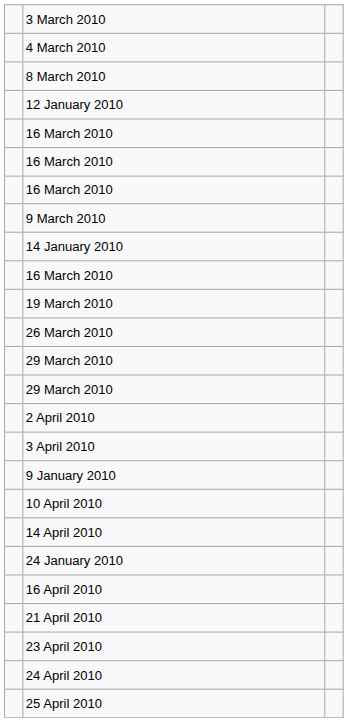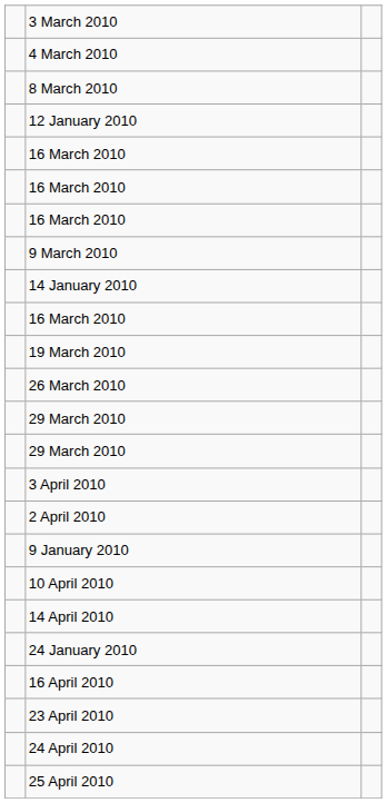rows swapped: 2 April 2010 <-> 3 April 2010
- row: 21 April 2010
